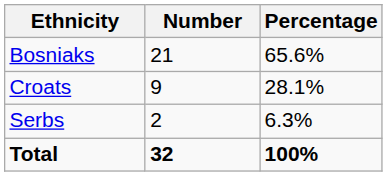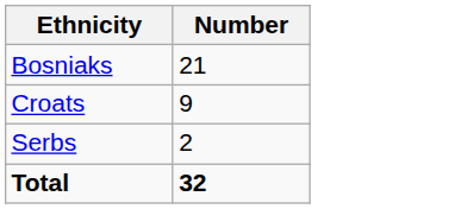- column: Percentage | 65.6% | 28.1% | 6.3% | 100%
